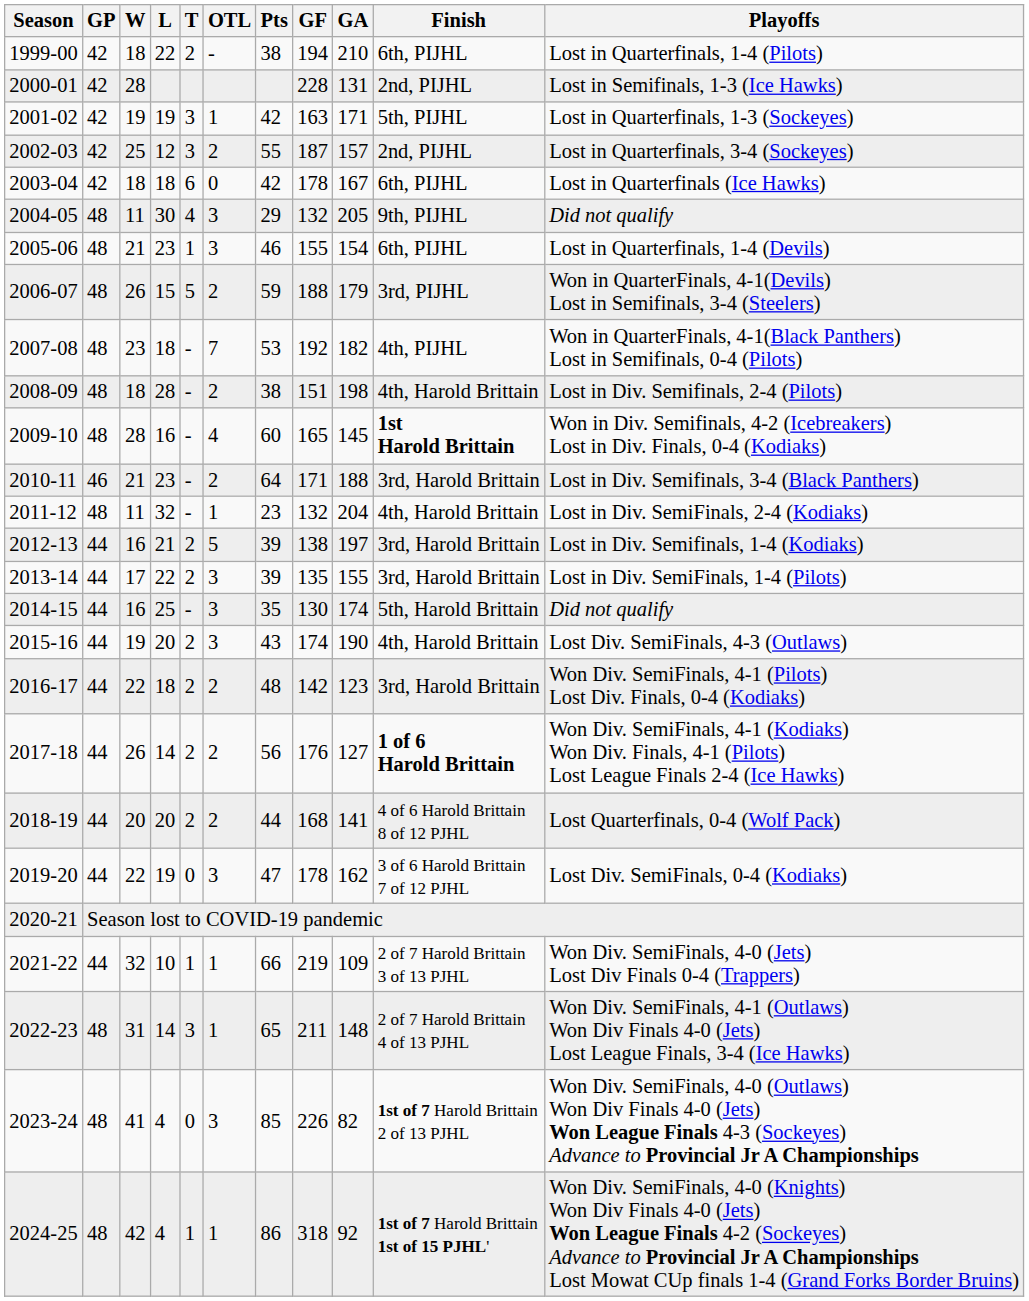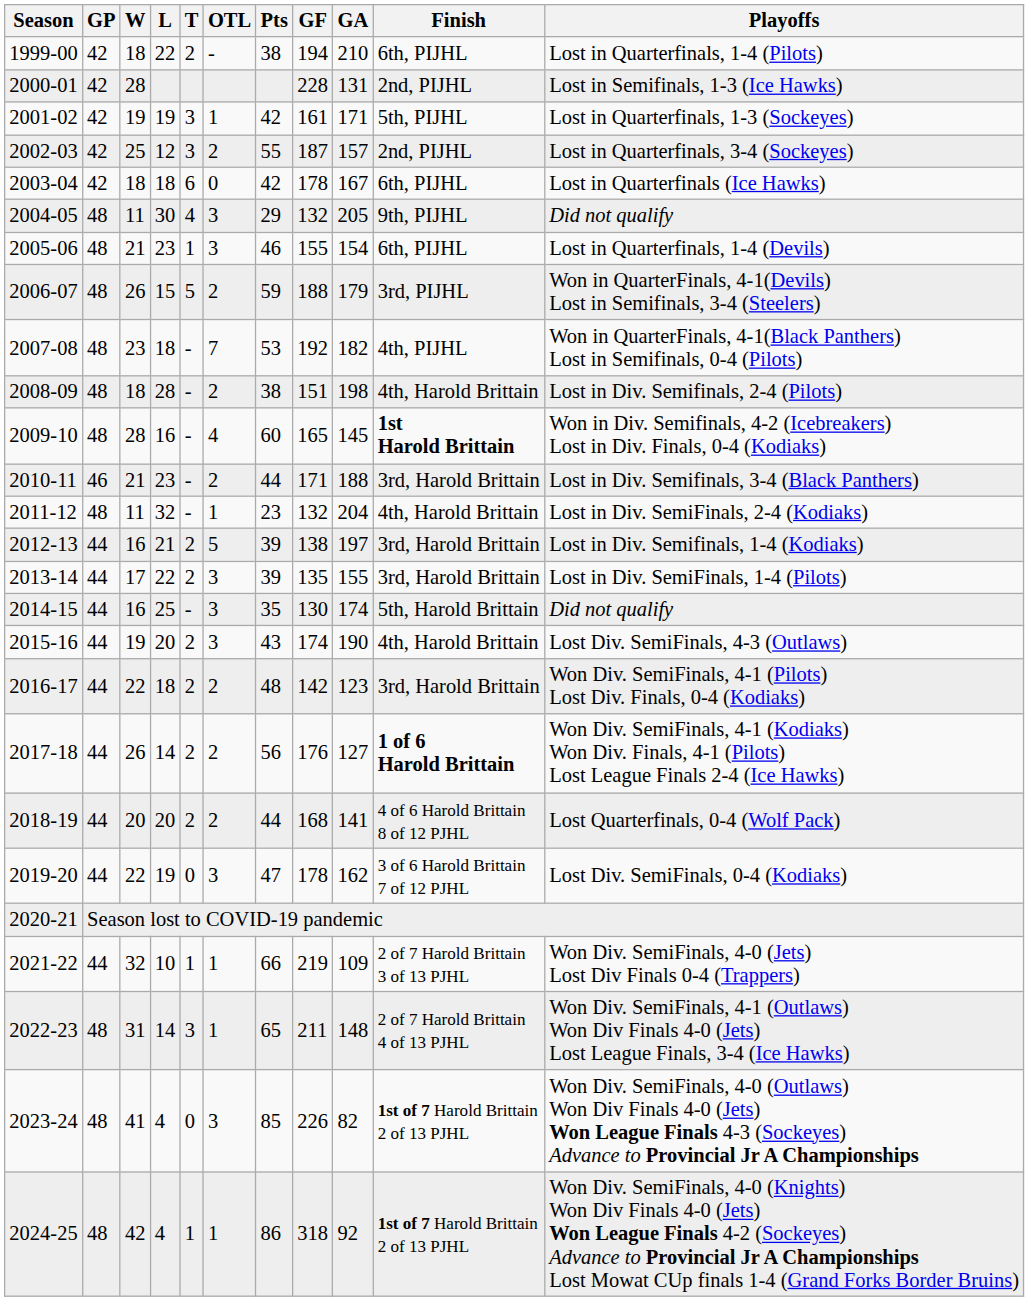2001-02 | GF: 163 -> 161
2010-11 | Pts: 64 -> 44
2024-25 | Finish: 1st of 7 Harold Brittain 1st of 15 PJHL' -> 1st of 7 Harold Brittain 2 of 13 PJHL
